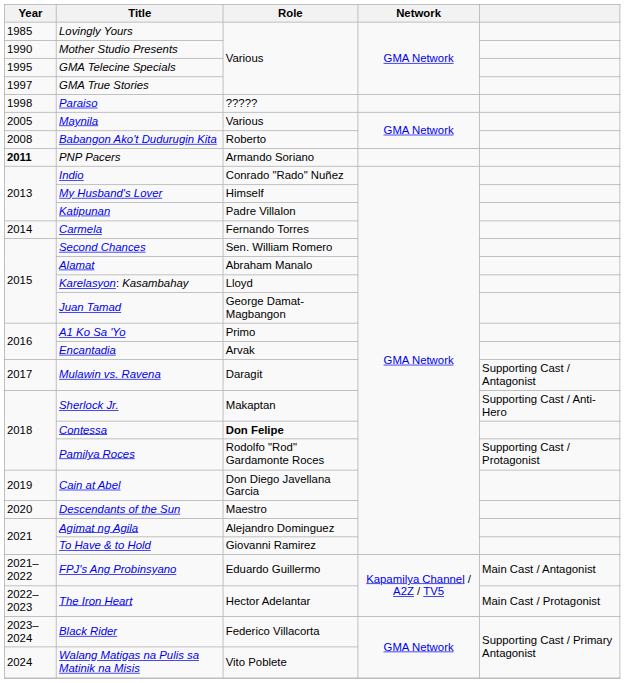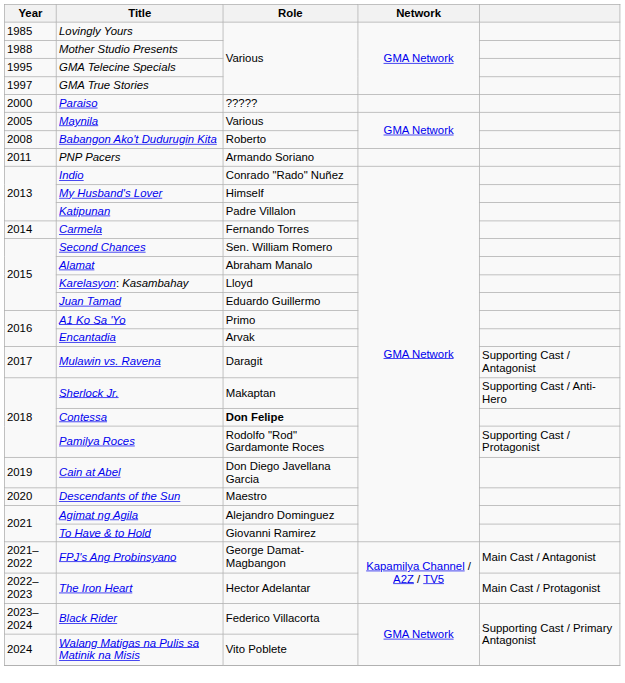Mother Studio Presents | Year: 1990 -> 1988
Paraiso | Year: 1998 -> 2000
PNP Pacers | Year: bold -> normal
Juan Tamad | Role: George Damat-Magbangon -> Eduardo Guillermo
FPJ's Ang Probinsyano | Role: Eduardo Guillermo -> George Damat-Magbangon
